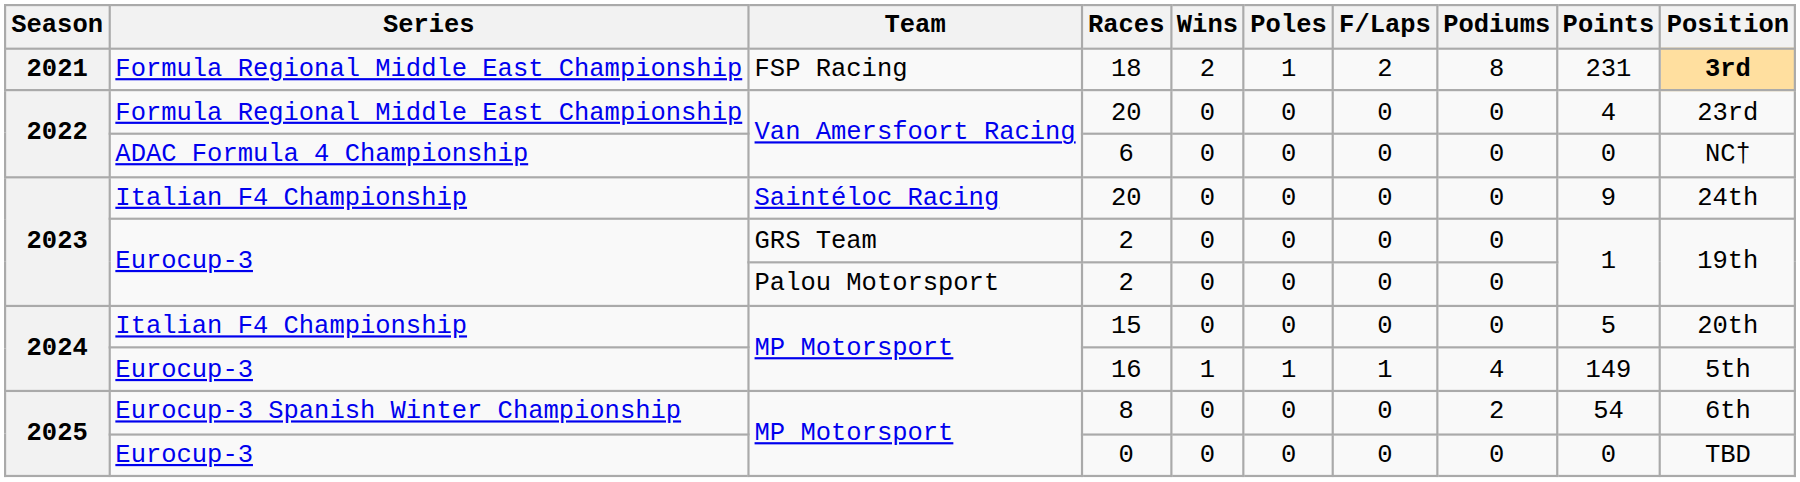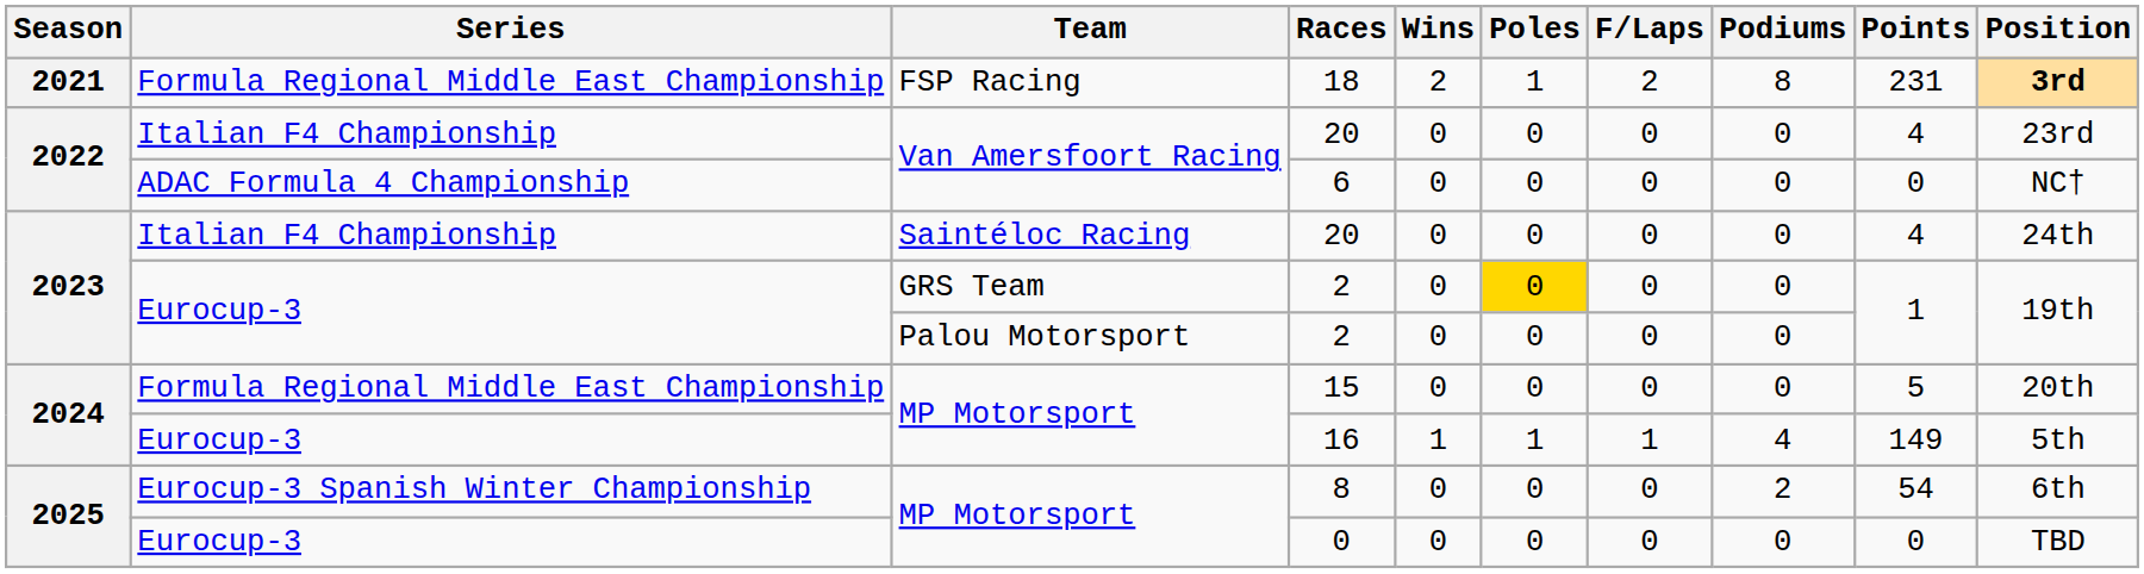Van Amersfoort Racing / 20 | Series: Formula Regional Middle East Championship -> Italian F4 Championship
Saintéloc Racing / 20 | Points: 9 -> 4
GRS Team / 2 | Poles: no background -> gold background
15 | Series: Italian F4 Championship -> Formula Regional Middle East Championship
